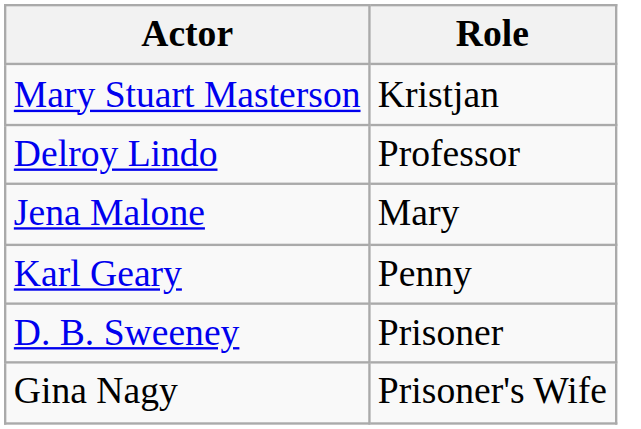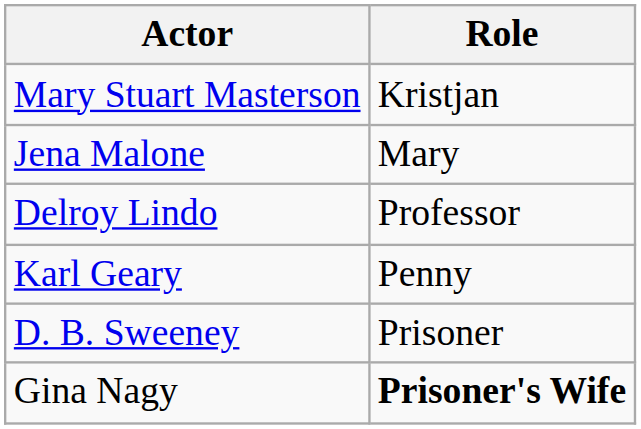rows swapped: Jena Malone <-> Delroy Lindo
Gina Nagy | Role: normal -> bold
